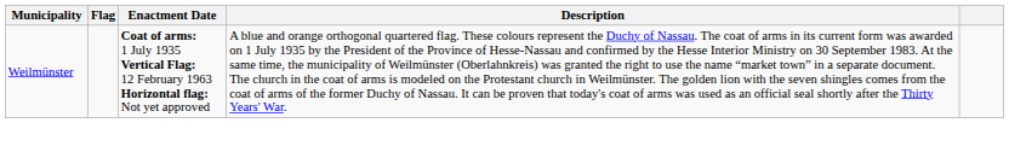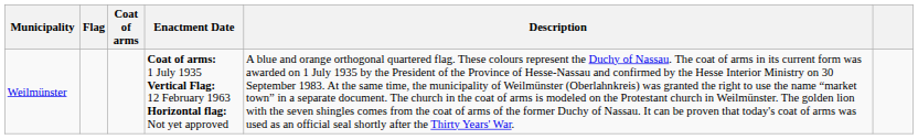+ column: Coat of arms
